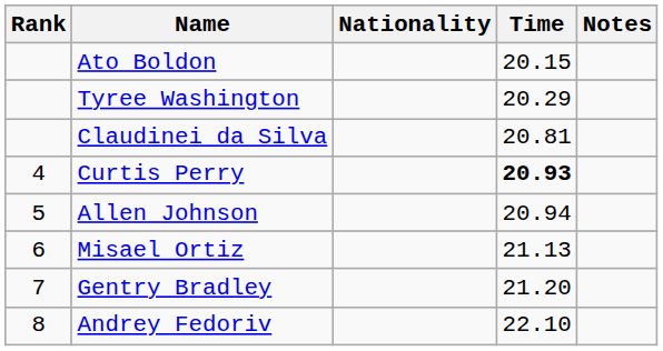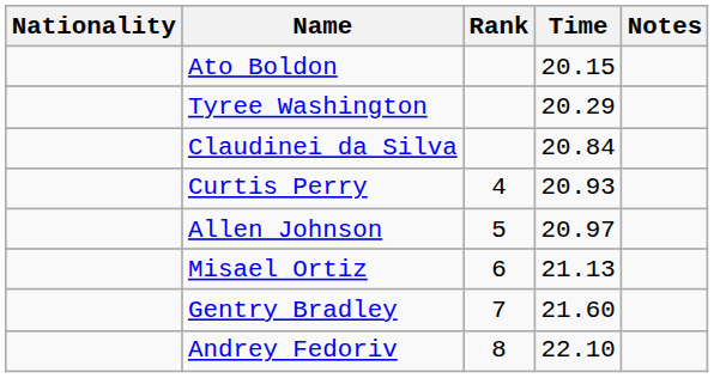columns swapped: Rank <-> Nationality
Claudinei da Silva | Time: 20.81 -> 20.84
Curtis Perry | Time: bold -> normal
Allen Johnson | Time: 20.94 -> 20.97
Gentry Bradley | Time: 21.20 -> 21.60
